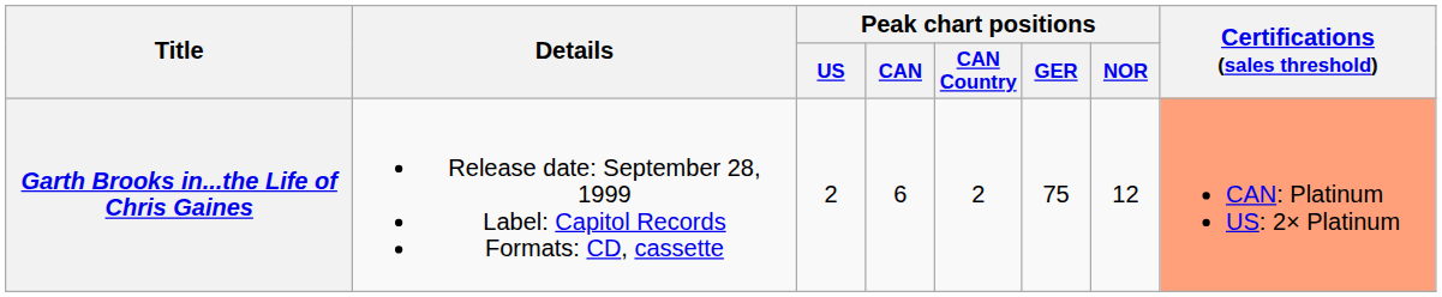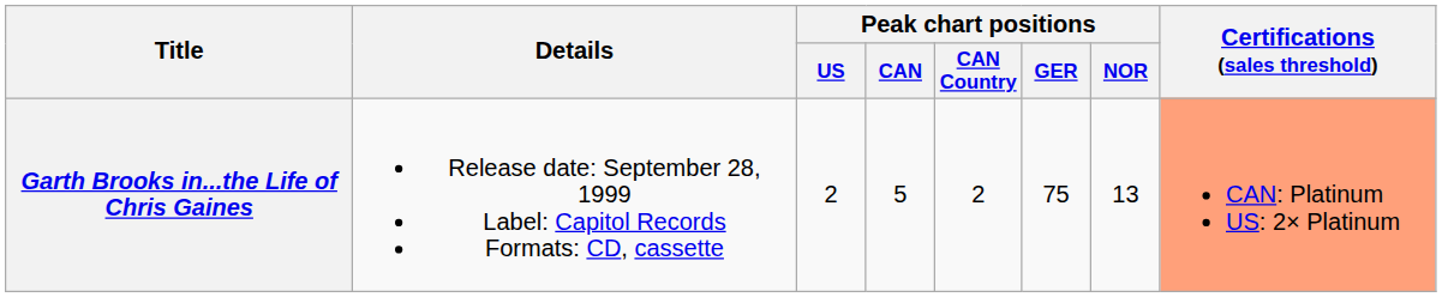Garth Brooks in...the Life of Chris Gaines | Peak chart positions / CAN: 6 -> 5
Garth Brooks in...the Life of Chris Gaines | Peak chart positions / NOR: 12 -> 13
